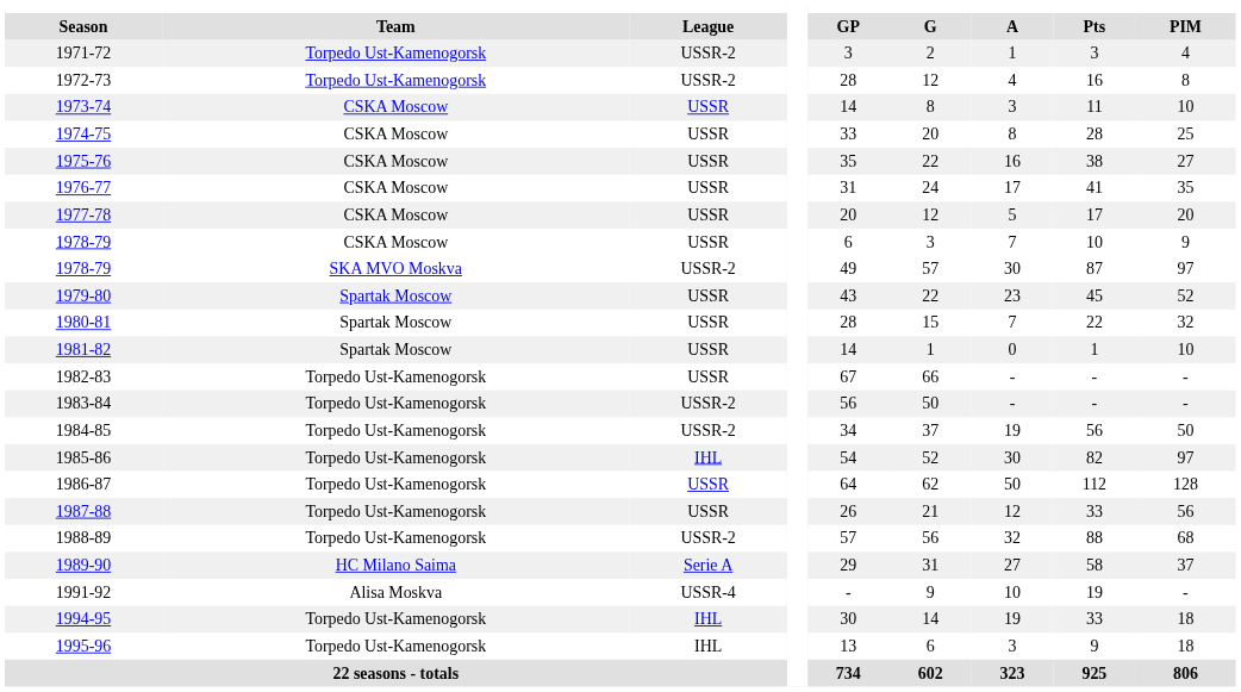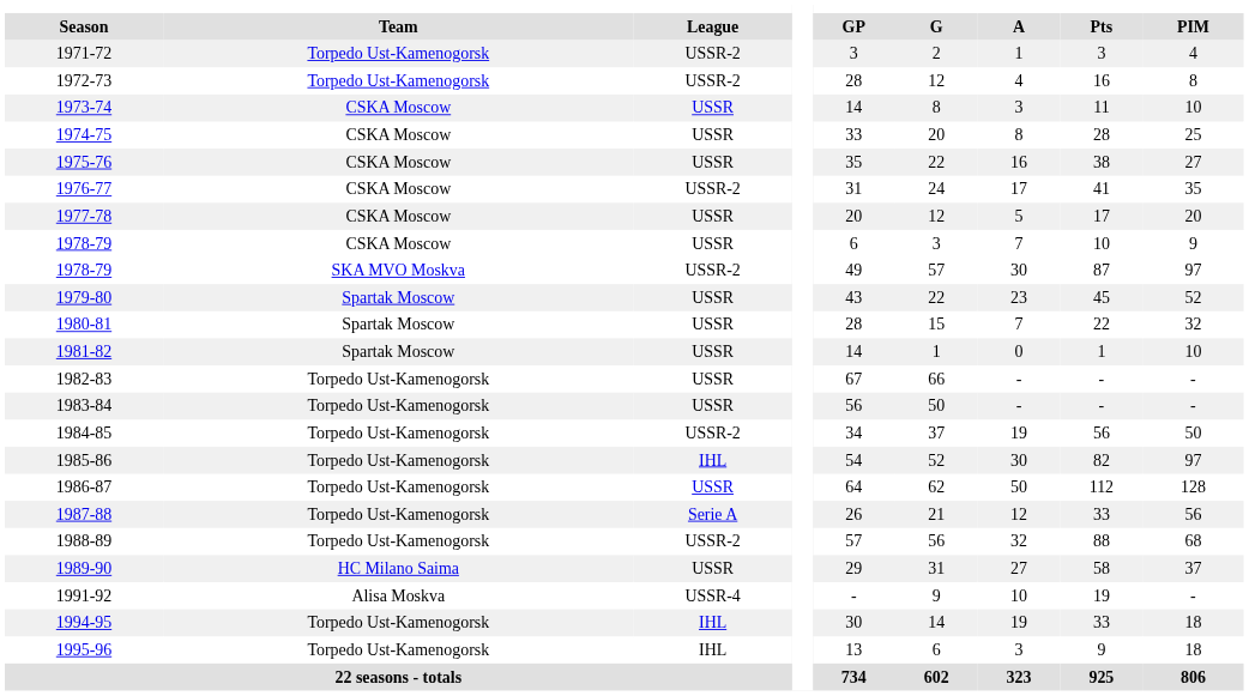1976-77 | League: USSR -> USSR-2
1983-84 | League: USSR-2 -> USSR
1987-88 | League: USSR -> Serie A
1989-90 | League: Serie A -> USSR
